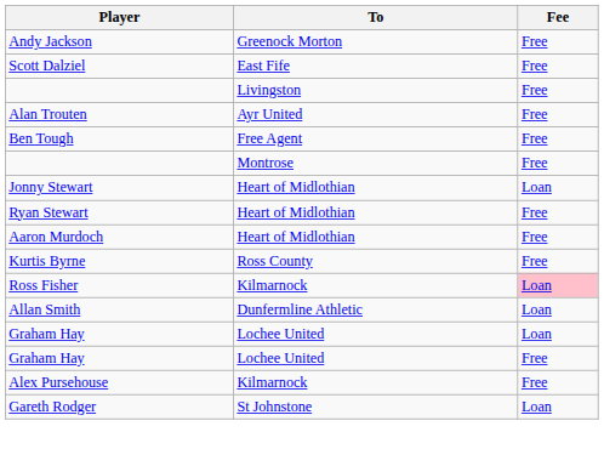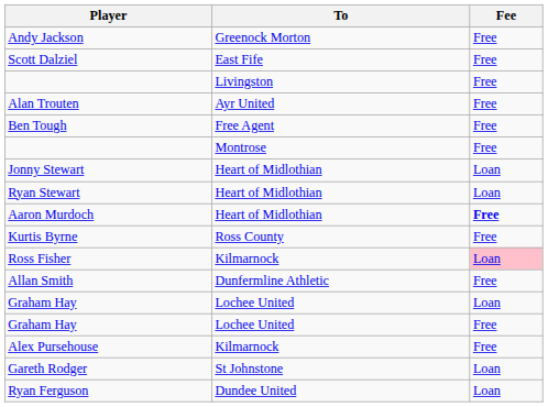Ryan Stewart | Fee: Free -> Loan
Aaron Murdoch | Fee: normal -> bold
Allan Smith | Fee: Loan -> Free
+ row: Ryan Ferguson | Dundee United | Loan
